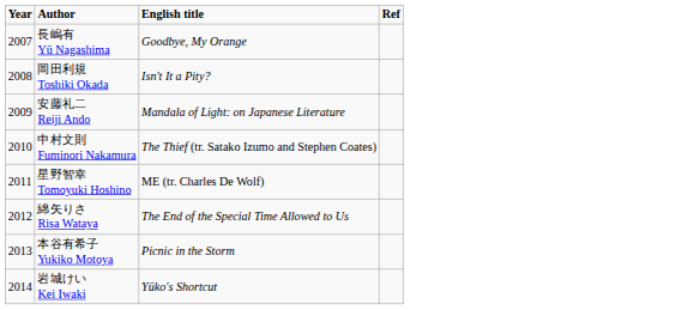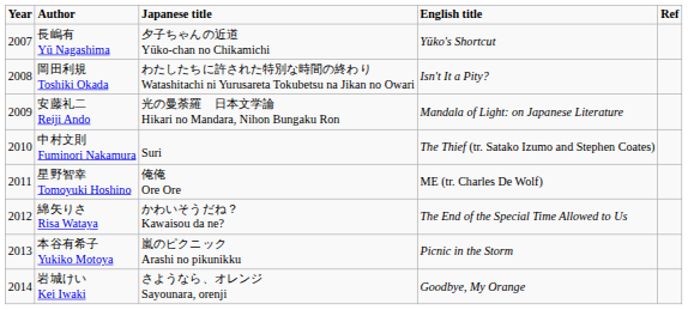+ column: Japanese title | 夕子ちゃんの近道 Yūko-chan no Chikamichi | わたしたちに許された特別な時間の終わり Watashitachi ni Yurusareta Tokubetsu na Jikan no Owari | 光の曼荼羅 日本文学論 Hikari no Mandara, Nihon Bungaku Ron | Suri | 俺俺 Ore Ore | かわいそうだね？ Kawaisou da ne? | 嵐のピクニック Arashi no pikunikku | さようなら、オレンジ Sayounara, orenji
長嶋有 Yū Nagashima | English title: Goodbye, My Orange -> Yūko's Shortcut
岩城けい Kei Iwaki | English title: Yūko's Shortcut -> Goodbye, My Orange
